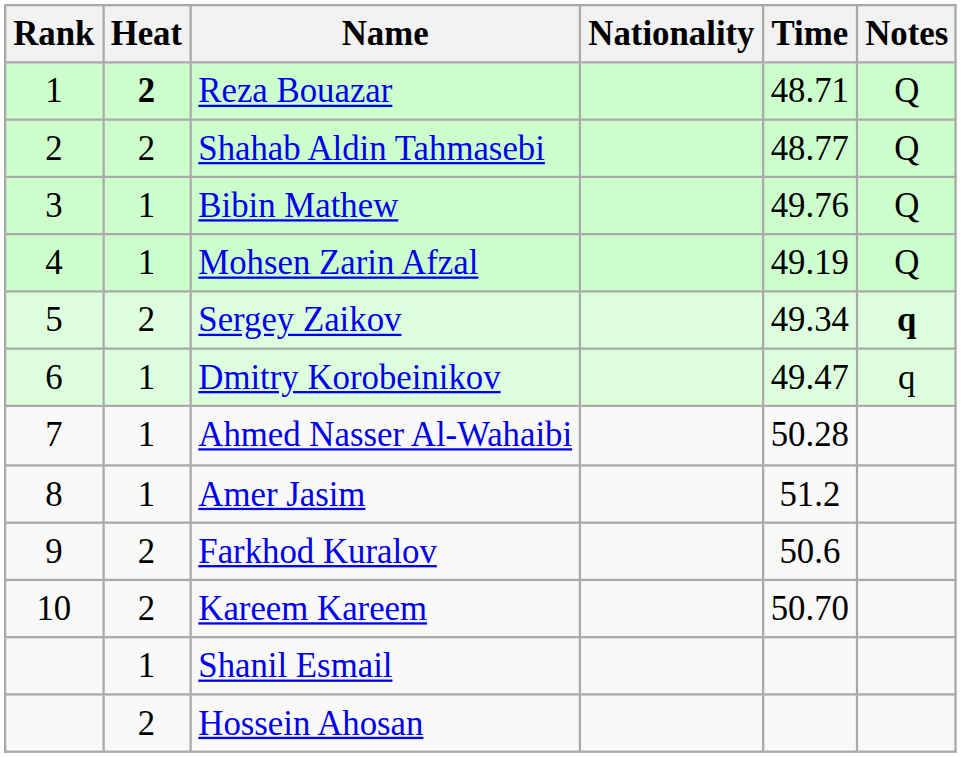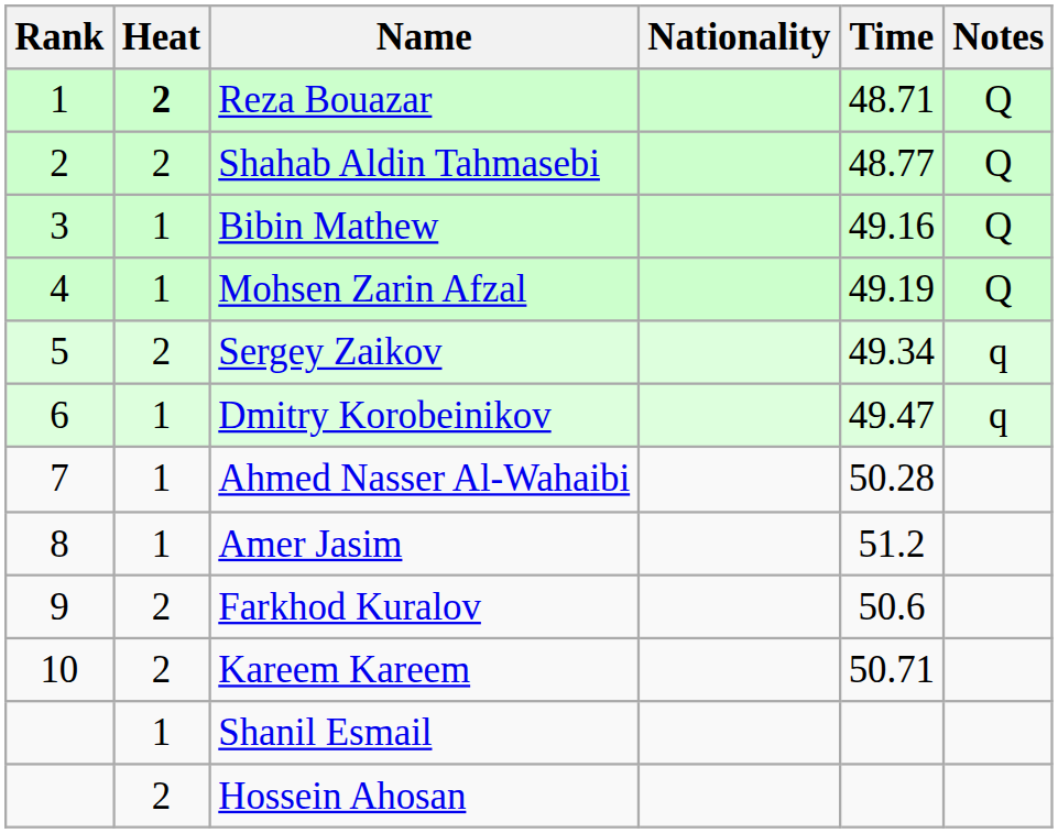Bibin Mathew | Time: 49.76 -> 49.16
Sergey Zaikov | Notes: bold -> normal
Kareem Kareem | Time: 50.70 -> 50.71
